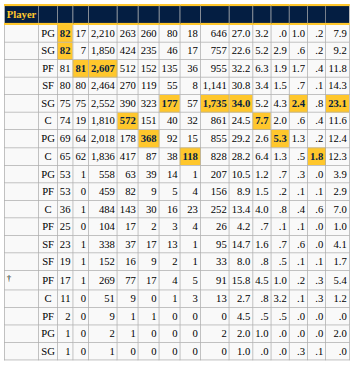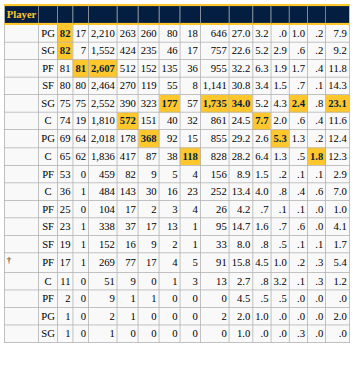SG / 82 | column 5: 1,850 -> 1,552
- row: PG | 53 | 1 | 558 | 63 | 39 | 14 | 1 | 207 | 10.5 | 1.2 | .7 | .3 | .0 | 3.9
SG / 1 | column 15: .1 -> .0
